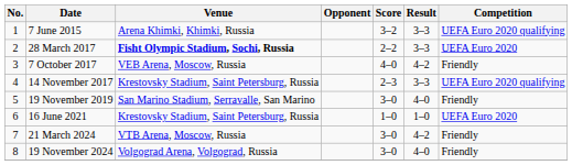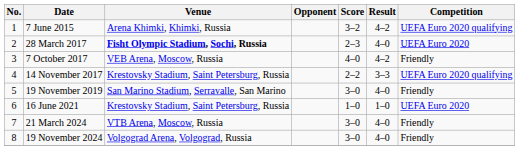7 June 2015 | Result: 3–3 -> 4–2
28 March 2017 | Score: 2–2 -> 2–3
28 March 2017 | Result: 3–3 -> 4–0
14 November 2017 | Score: 2–3 -> 2–2
21 March 2024 | Result: 4–2 -> 4–0
